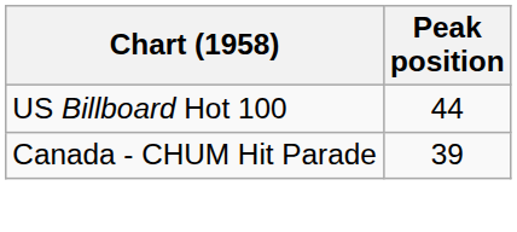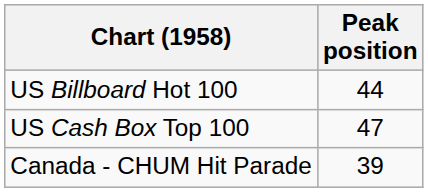+ row: US Cash Box Top 100 | 47
